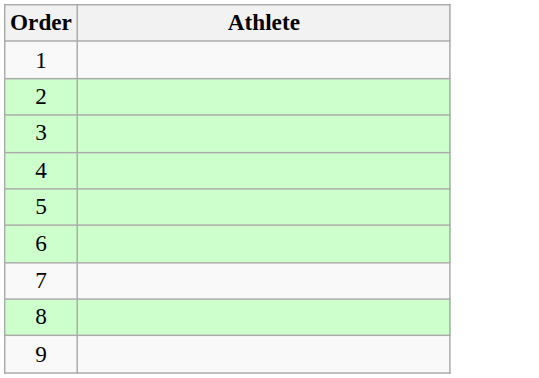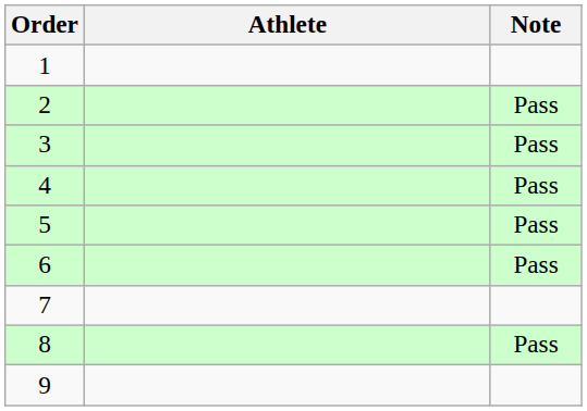+ column: Note | Pass | Pass | Pass | Pass | Pass | Pass
